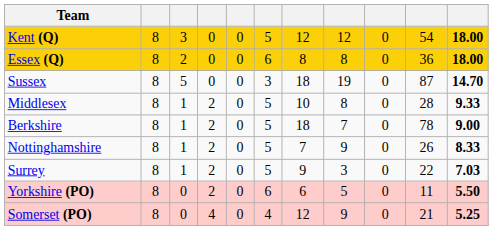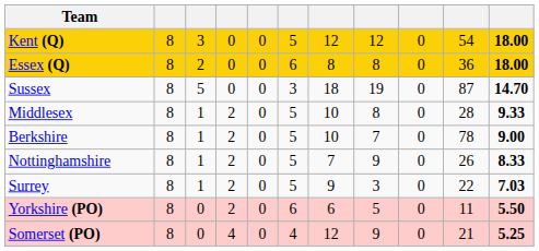Berkshire | column 7: 18 -> 10
